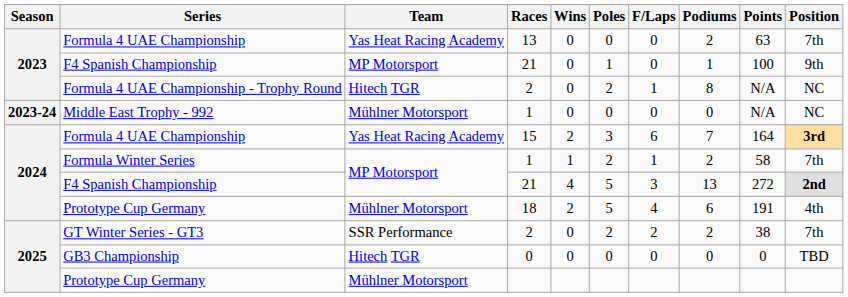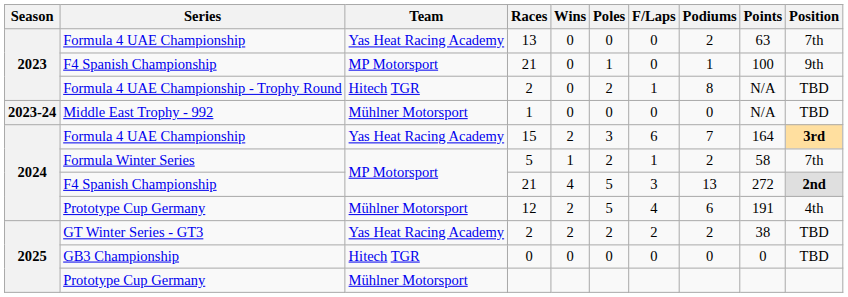Formula 4 UAE Championship - Trophy Round | Position: NC -> TBD
Middle East Trophy - 992 | Position: NC -> TBD
Formula Winter Series | Races: 1 -> 5
2024 / Prototype Cup Germany | Races: 18 -> 12
GT Winter Series - GT3 | Team: SSR Performance -> Yas Heat Racing Academy
GT Winter Series - GT3 | Wins: 0 -> 2
GT Winter Series - GT3 | Position: 7th -> TBD
